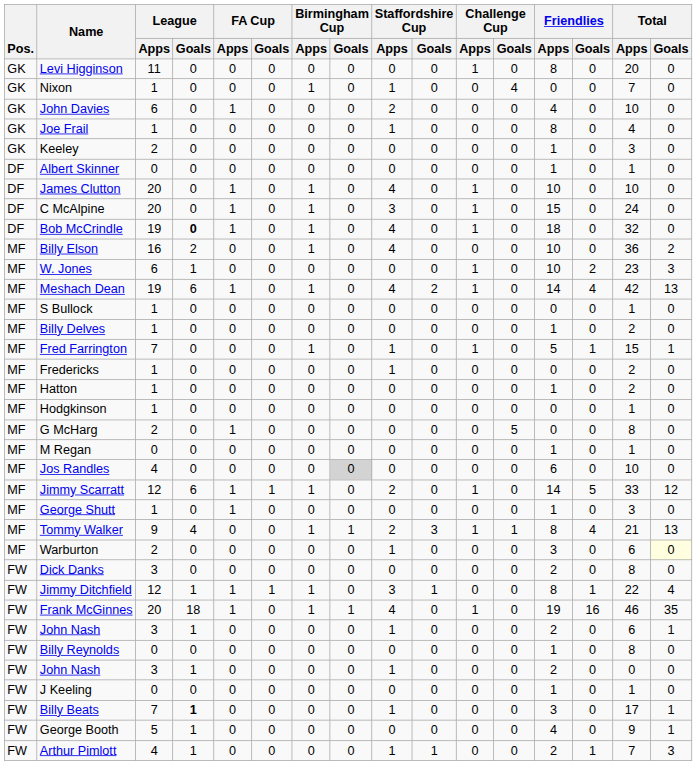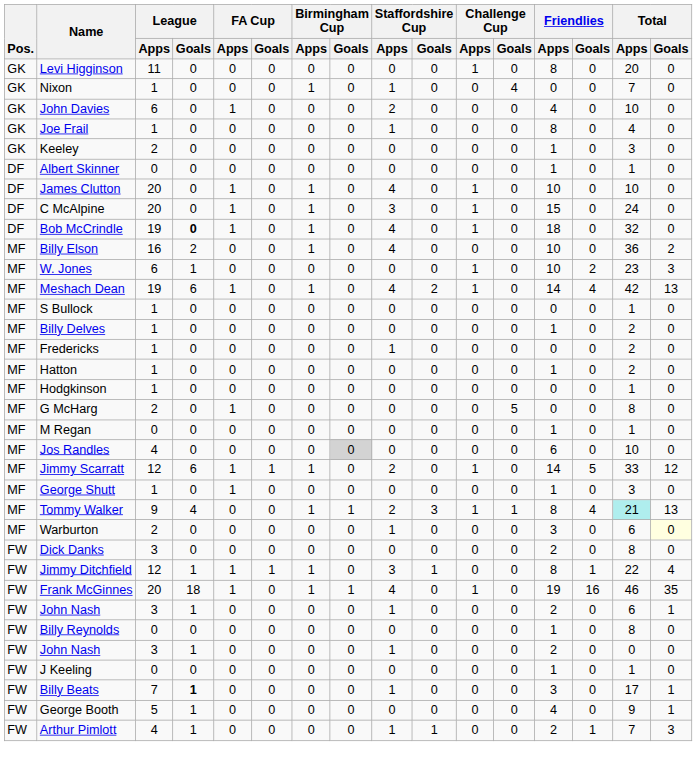- row: MF | Fred Farrington | 7 | 0 | 0 | 0 | 1 | 0 | 1 | 0 | 1 | 0 | 5 | 1 | 15 | 1
Tommy Walker | Total / Apps: no background -> paleturquoise background
